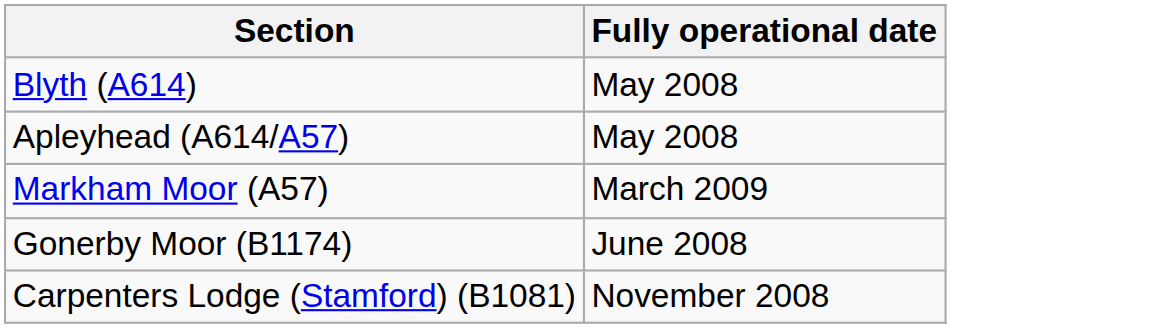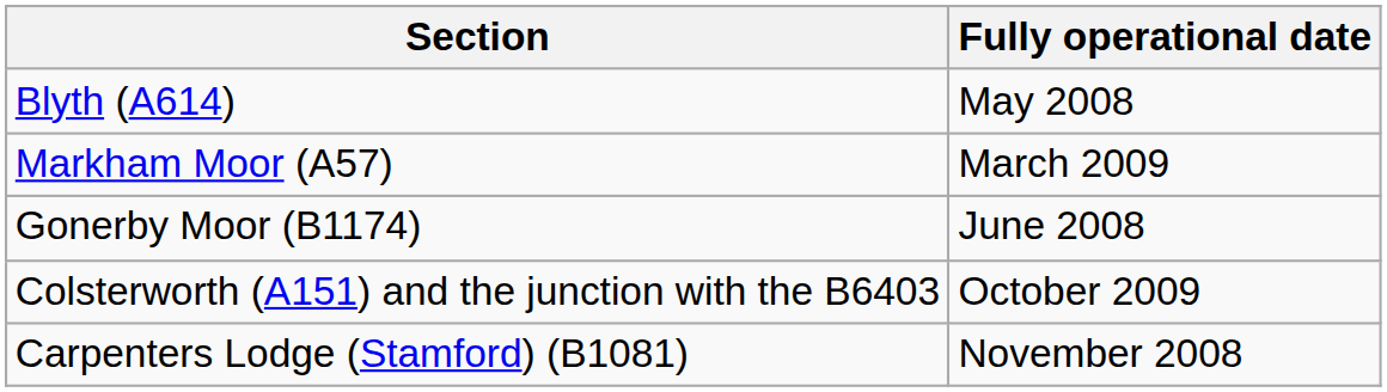- row: Apleyhead (A614/A57) | May 2008
+ row: Colsterworth (A151) and the junction with the B6403 | October 2009
